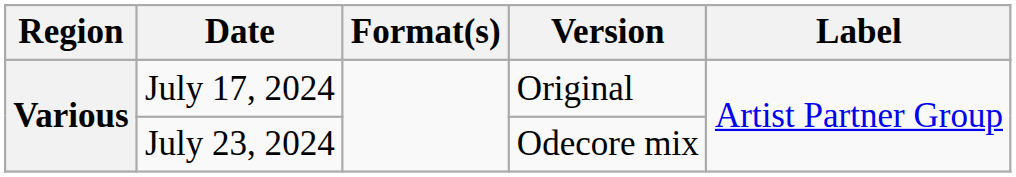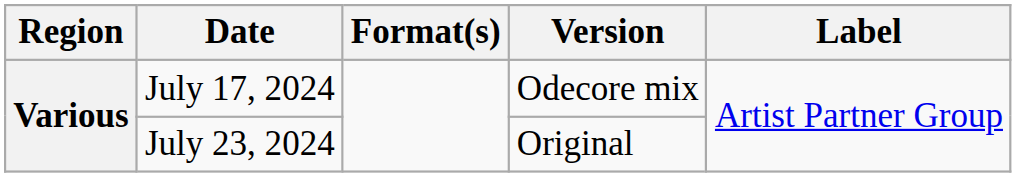July 17, 2024 | Version: Original -> Odecore mix
July 23, 2024 | Version: Odecore mix -> Original
